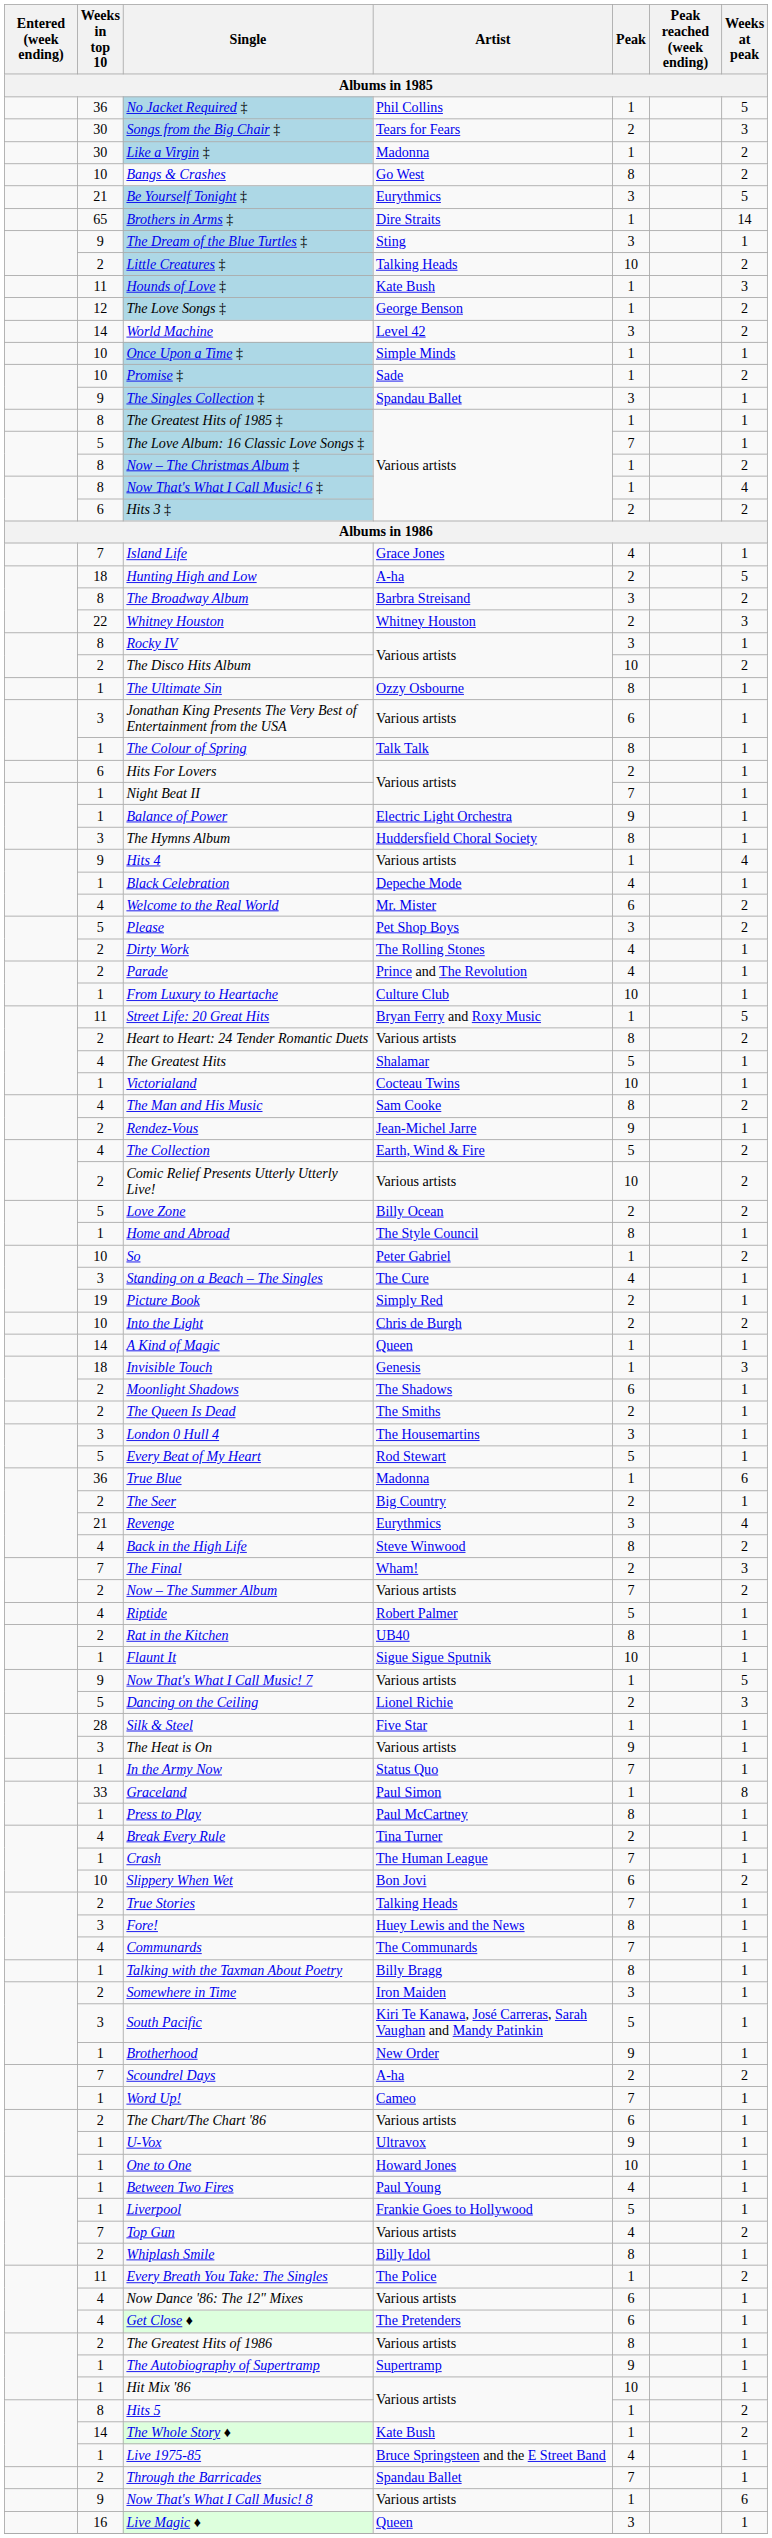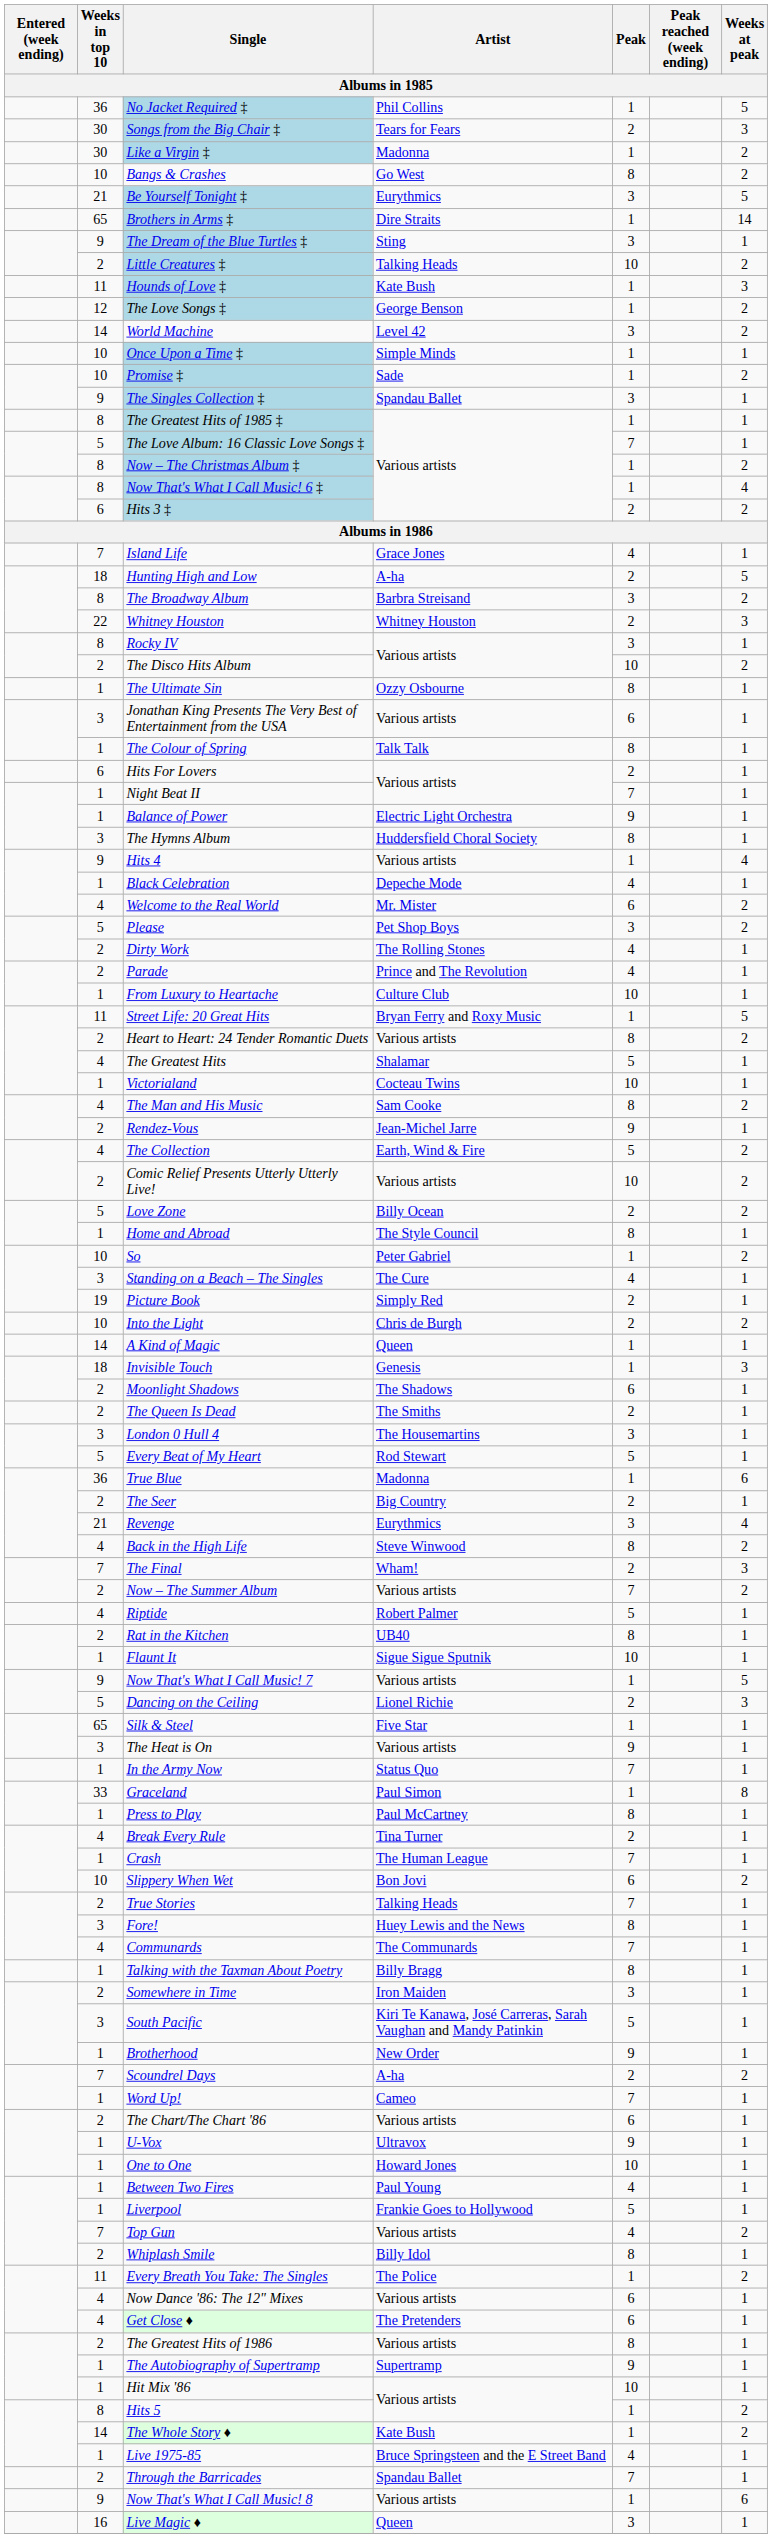Silk & Steel | Weeks in top 10: 28 -> 65
